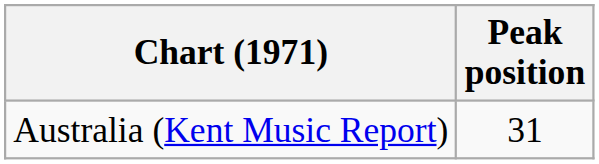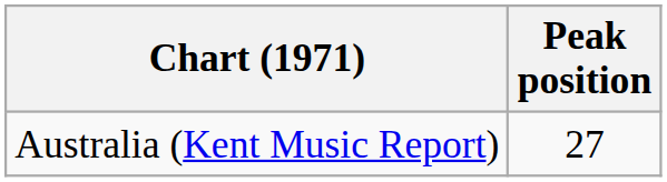Australia (Kent Music Report) | Peak position: 31 -> 27
